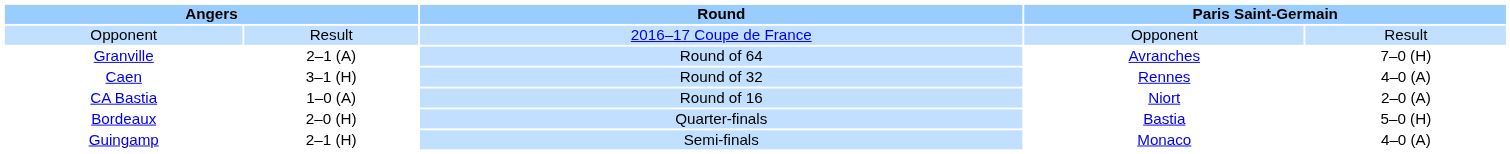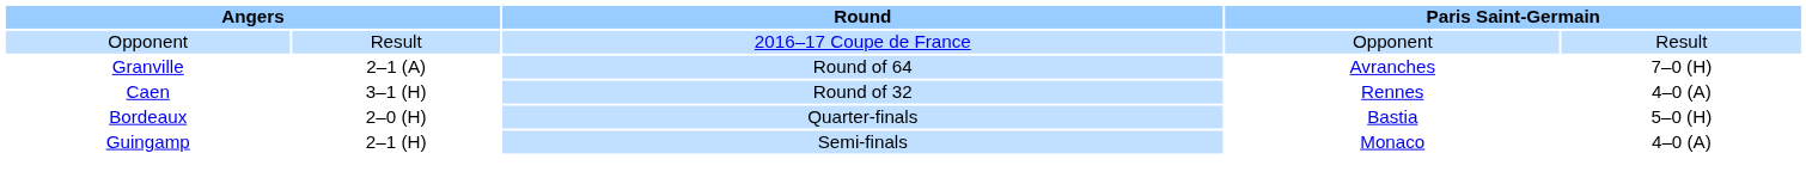- row: CA Bastia | 1–0 (A) | Round of 16 | Niort | 2–0 (A)
